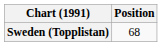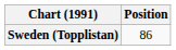Sweden (Topplistan) | Position: 68 -> 86
